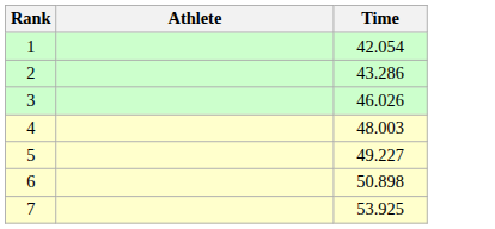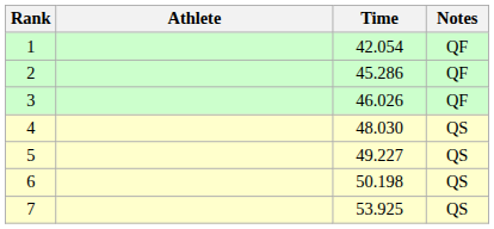+ column: Notes | QF | QF | QF | QS | QS | QS | QS
2 | Time: 43.286 -> 45.286
4 | Time: 48.003 -> 48.030
6 | Time: 50.898 -> 50.198
